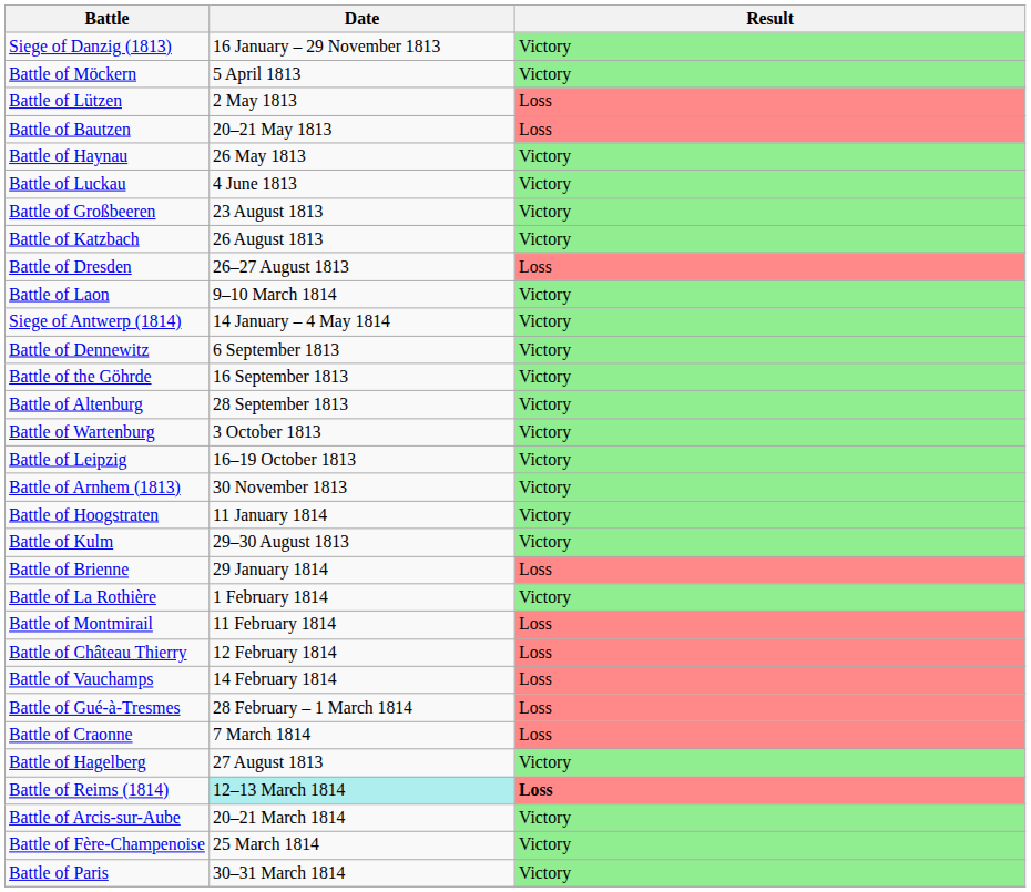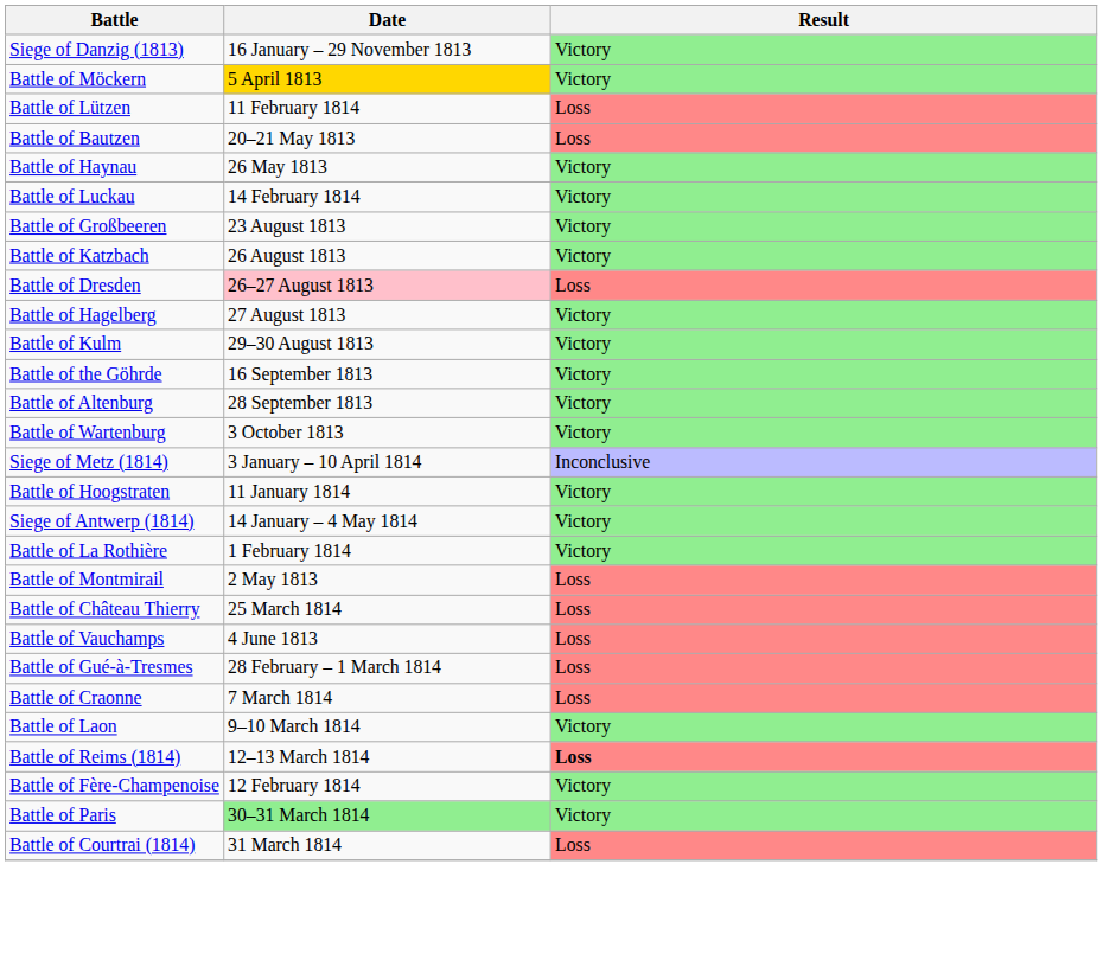Battle of Möckern | Date: no background -> gold background
Battle of Lützen | Date: 2 May 1813 -> 11 February 1814
Battle of Luckau | Date: 4 June 1813 -> 14 February 1814
Battle of Dresden | Date: no background -> pink background
rows swapped: Battle of Hagelberg <-> Battle of Laon
rows swapped: Battle of Kulm <-> Siege of Antwerp (1814)
- row: Battle of Dennewitz | 6 September 1813 | Victory
- row: Battle of Leipzig | 16–19 October 1813 | Victory
- row: Battle of Arnhem (1813) | 30 November 1813 | Victory
+ row: Siege of Metz (1814) | 3 January – 10 April 1814 | Inconclusive
- row: Battle of Brienne | 29 January 1814 | Loss
Battle of Montmirail | Date: 11 February 1814 -> 2 May 1813
Battle of Château Thierry | Date: 12 February 1814 -> 25 March 1814
Battle of Vauchamps | Date: 14 February 1814 -> 4 June 1813
Battle of Reims (1814) | Date: paleturquoise background -> no background
- row: Battle of Arcis-sur-Aube | 20–21 March 1814 | Victory
Battle of Fère-Champenoise | Date: 25 March 1814 -> 12 February 1814
Battle of Paris | Date: no background -> lightgreen background
+ row: Battle of Courtrai (1814) | 31 March 1814 | Loss
